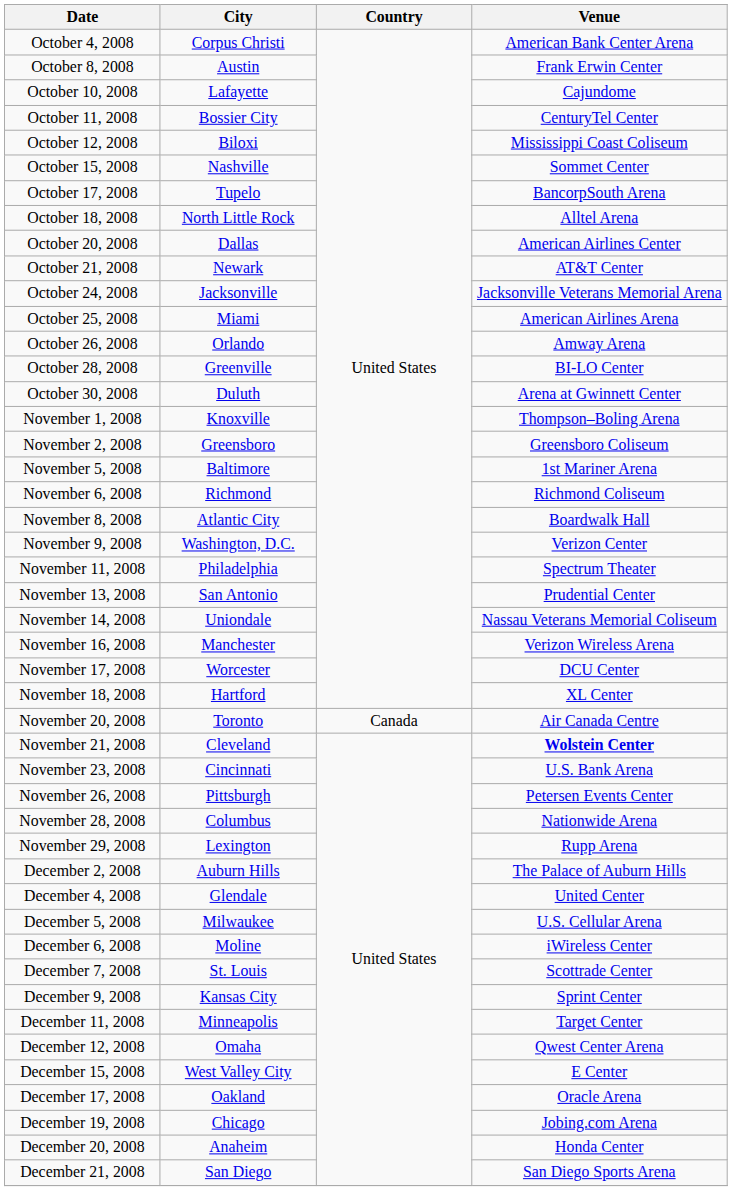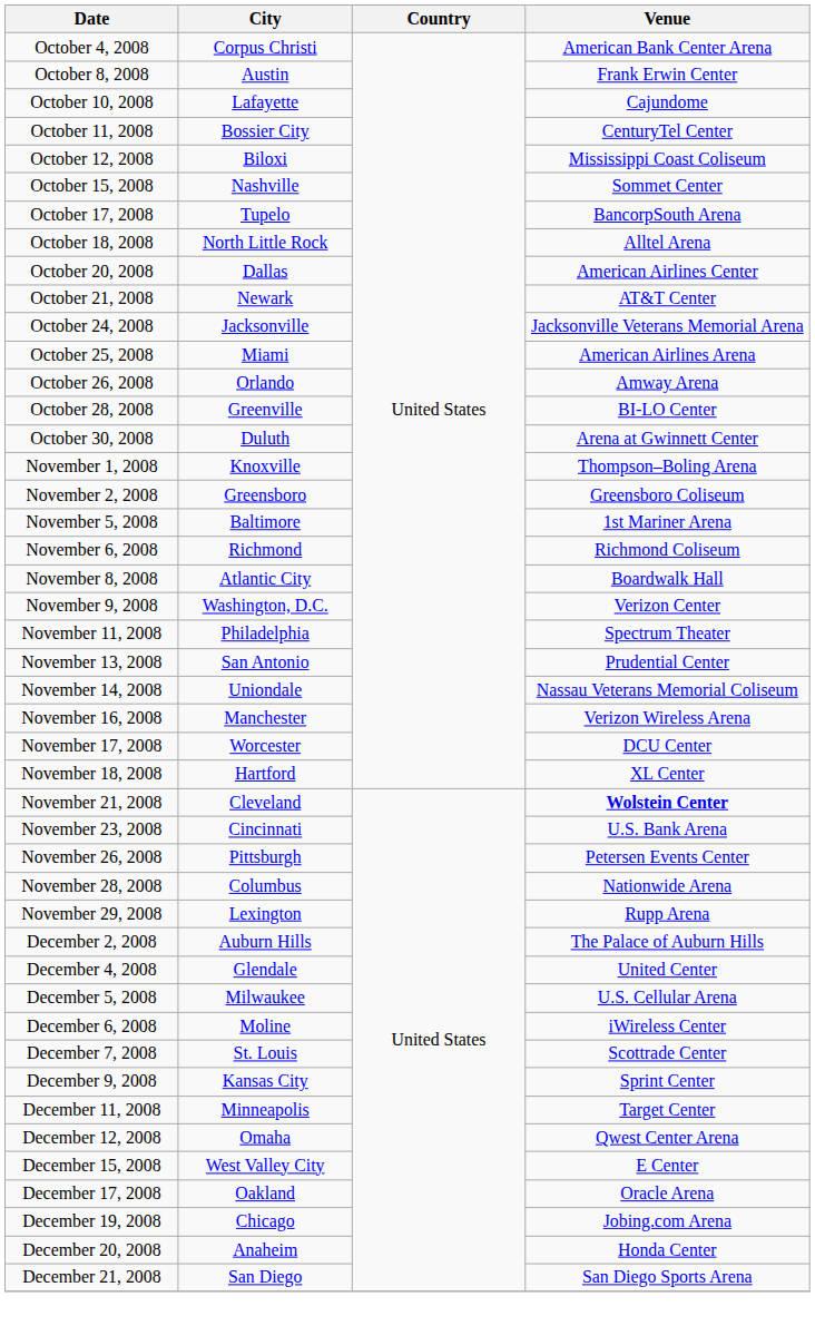- row: November 20, 2008 | Toronto | Canada | Air Canada Centre
